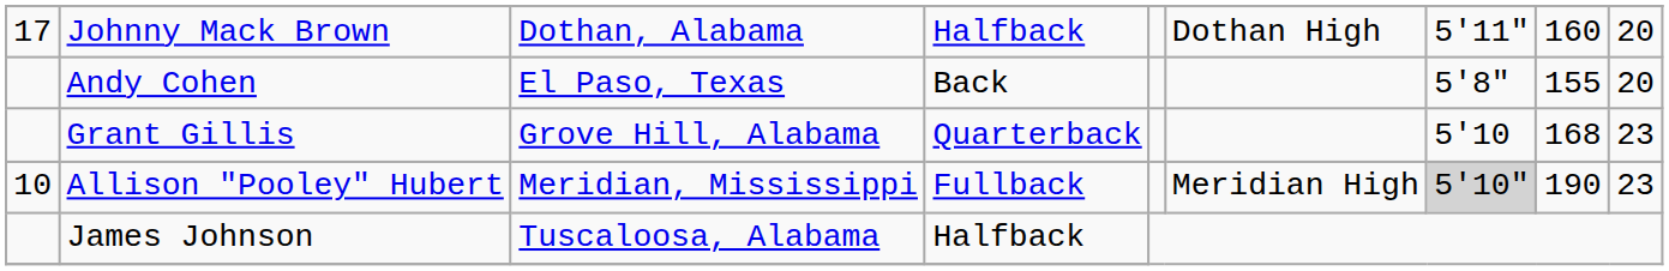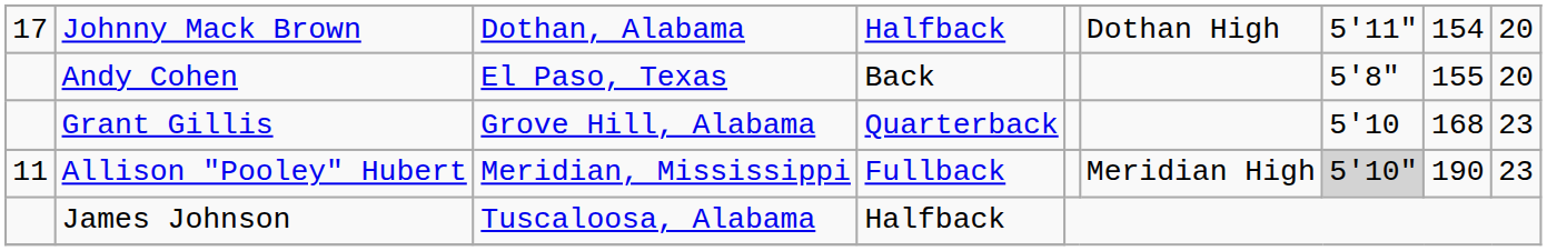Johnny Mack Brown | column 8: 160 -> 154
Allison "Pooley" Hubert | column 1: 10 -> 11
